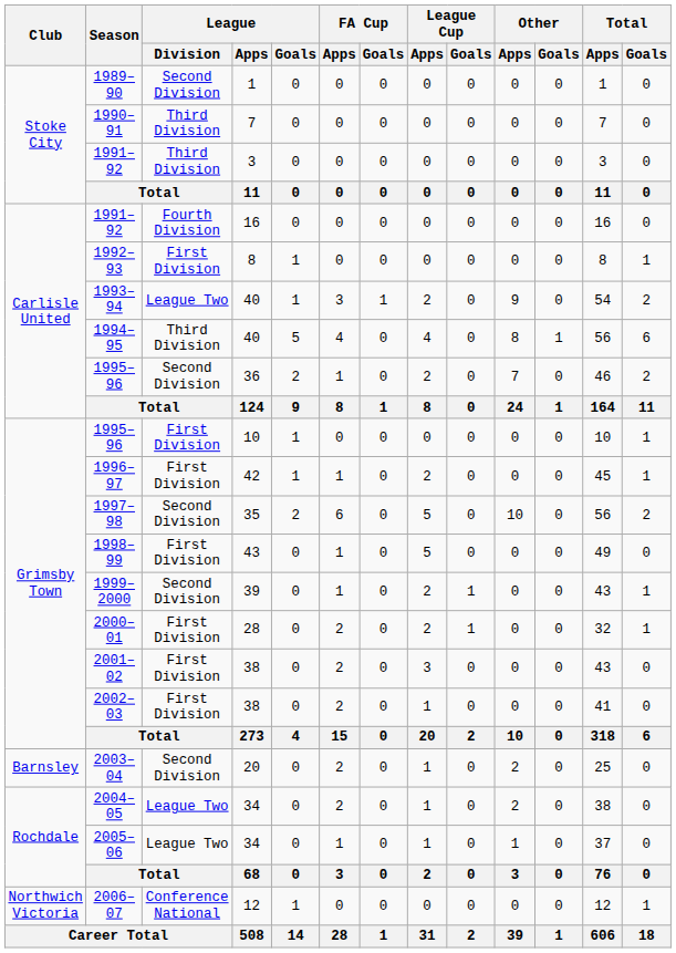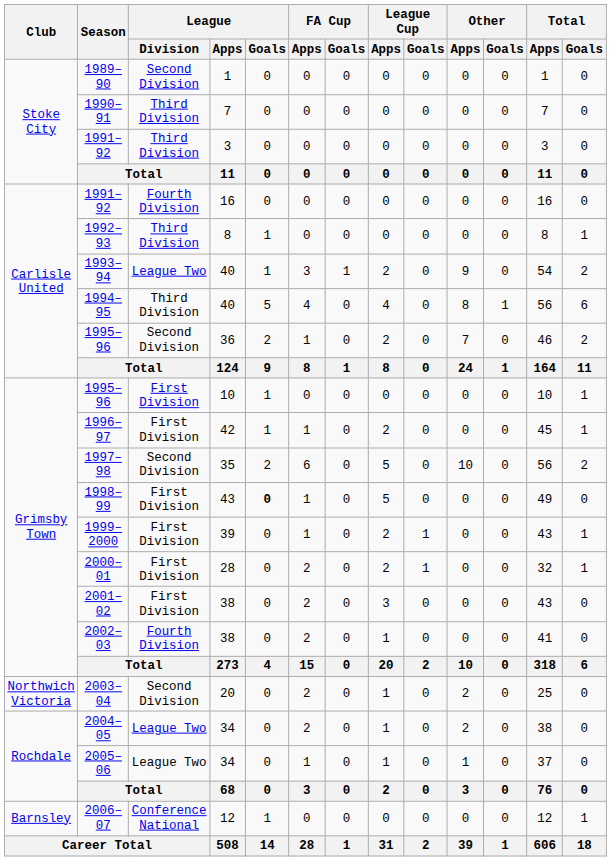1992–93 | League / Division: First Division -> Third Division
1998–99 | League / Goals: normal -> bold
1999–2000 | League / Division: Second Division -> First Division
2002–03 | League / Division: First Division -> Fourth Division
2003–04 | Club: Barnsley -> Northwich Victoria
2006–07 | Club: Northwich Victoria -> Barnsley
